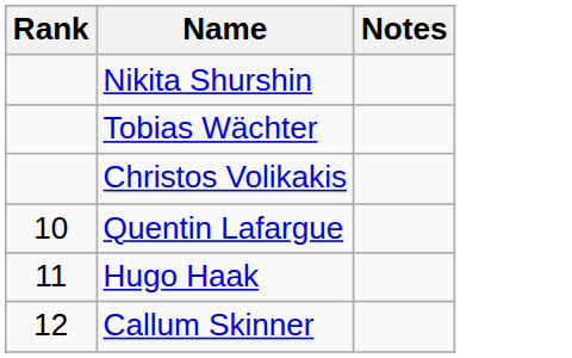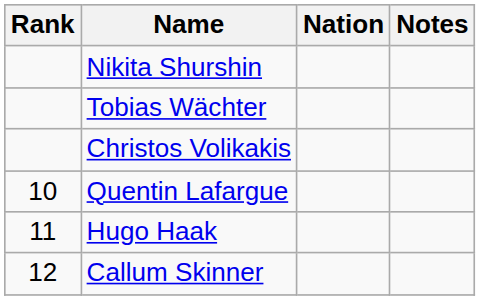+ column: Nation
